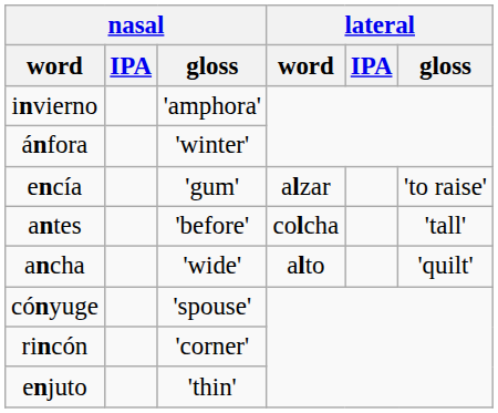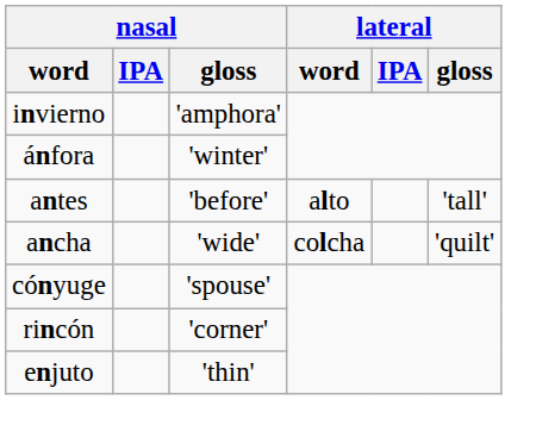- row: encía | 'gum' | alzar | 'to raise'
antes | lateral / word: colcha -> alto
ancha | lateral / word: alto -> colcha
